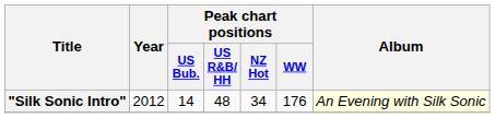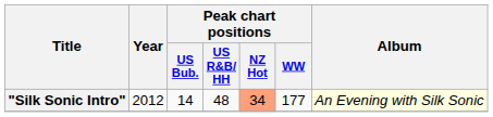"Silk Sonic Intro" | Peak chart positions / NZ Hot: no background -> lightsalmon background
"Silk Sonic Intro" | Peak chart positions / WW: 176 -> 177
